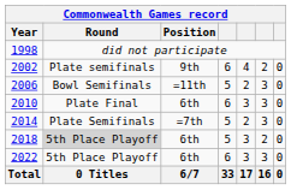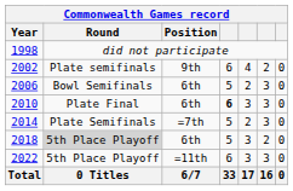2006 | Position: =11th -> 6th
2010 | column 4: normal -> bold
2022 | Position: 6th -> =11th
